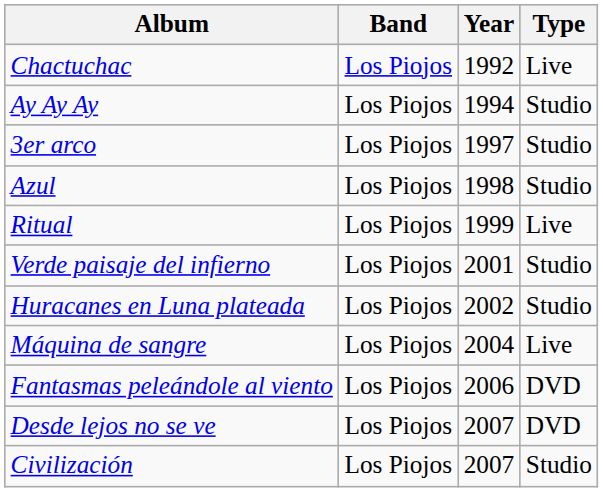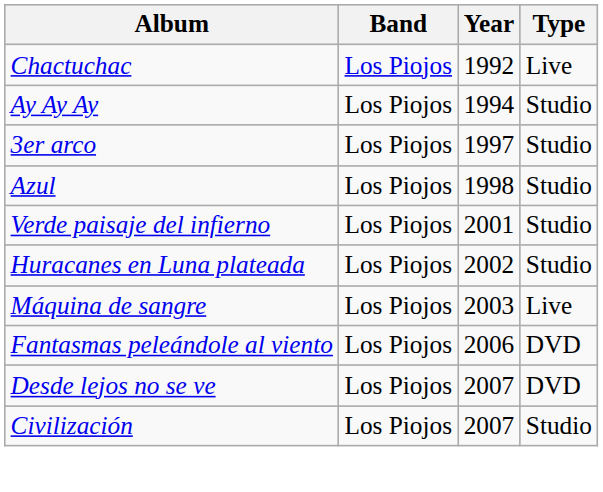- row: Ritual | Los Piojos | 1999 | Live
Máquina de sangre | Year: 2004 -> 2003
